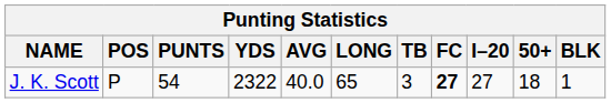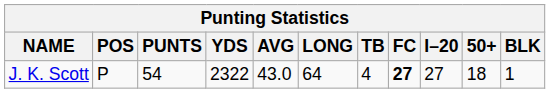J. K. Scott | AVG: 40.0 -> 43.0
J. K. Scott | LONG: 65 -> 64
J. K. Scott | TB: 3 -> 4
